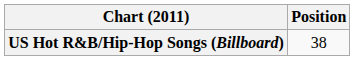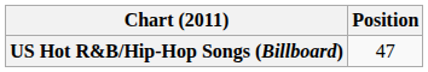US Hot R&B/Hip-Hop Songs (Billboard) | Position: 38 -> 47
